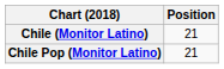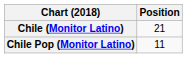Chile Pop (Monitor Latino) | Position: 21 -> 11
